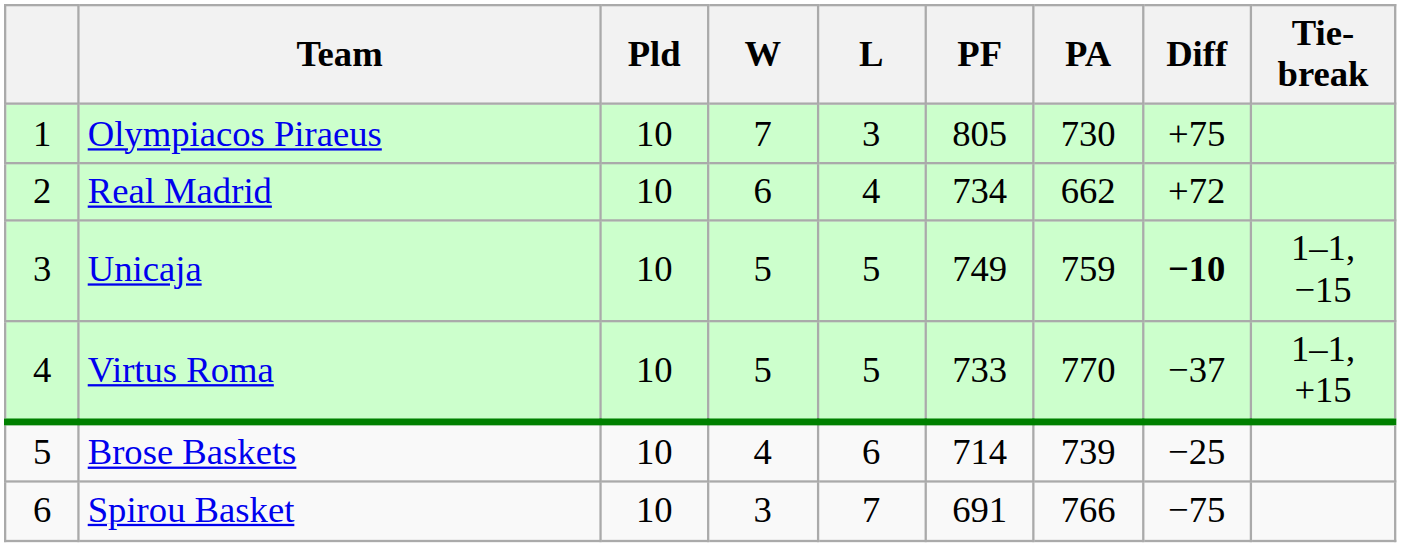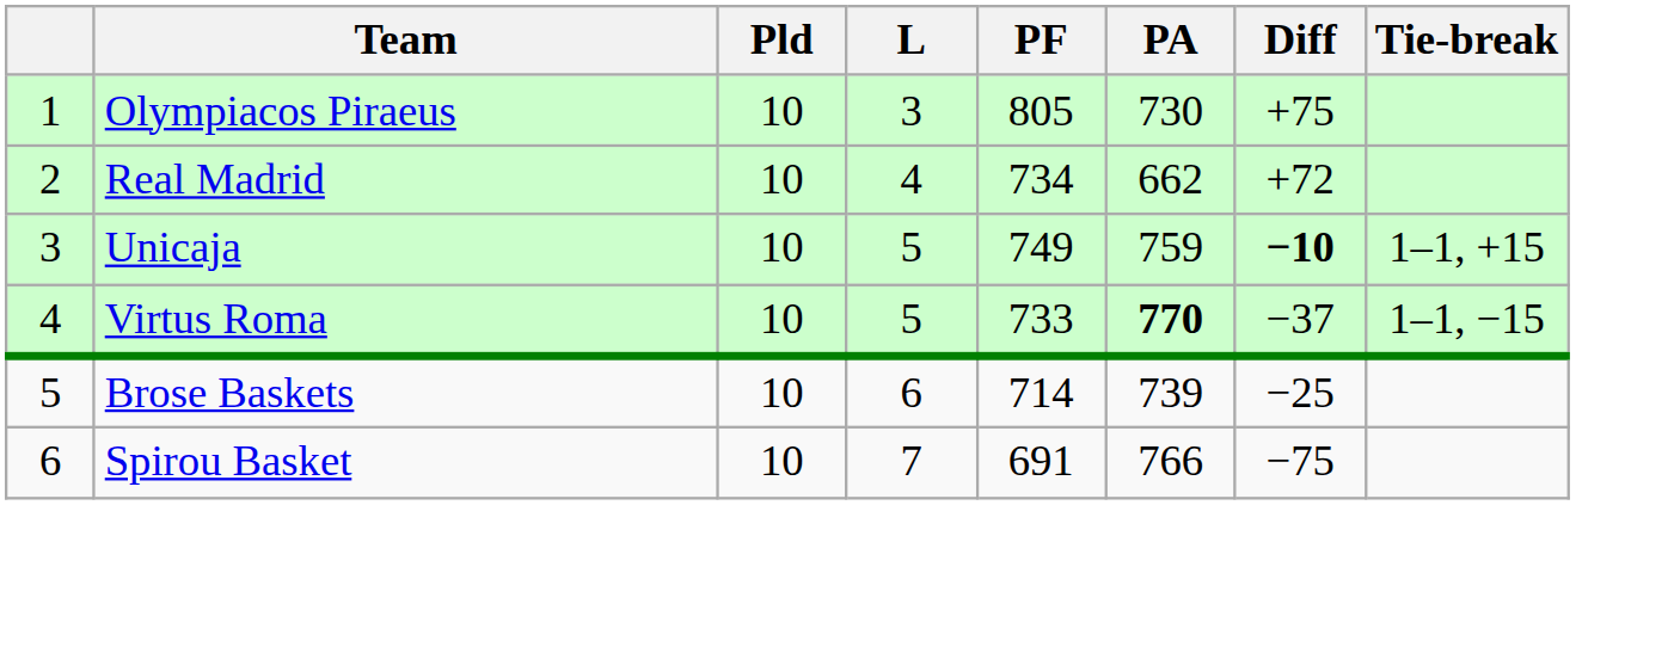- column: W | 7 | 6 | 5 | 5 | 4 | 3
Unicaja | Tie-break: 1–1, −15 -> 1–1, +15
Virtus Roma | PA: normal -> bold
Virtus Roma | Tie-break: 1–1, +15 -> 1–1, −15
